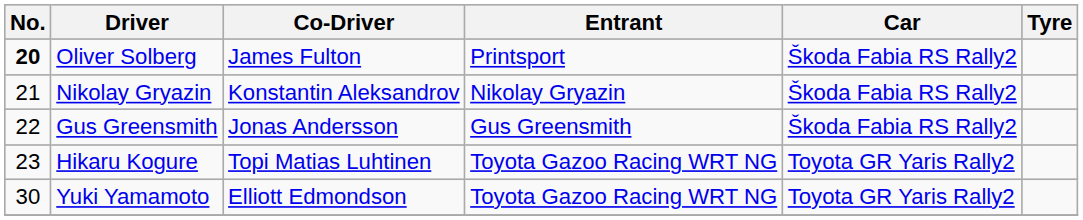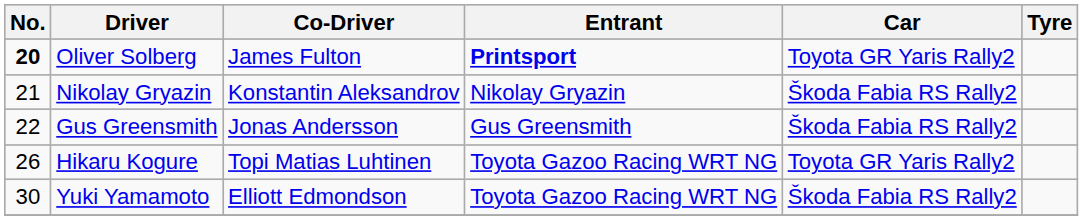Oliver Solberg | Entrant: normal -> bold
Oliver Solberg | Car: Škoda Fabia RS Rally2 -> Toyota GR Yaris Rally2
Hikaru Kogure | No.: 23 -> 26
Yuki Yamamoto | Car: Toyota GR Yaris Rally2 -> Škoda Fabia RS Rally2
